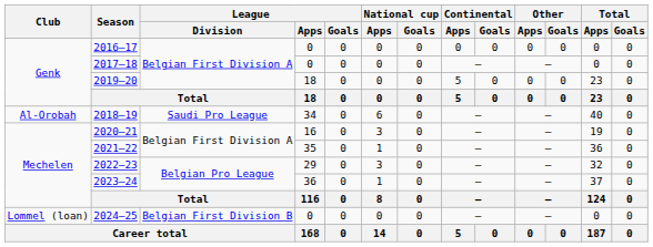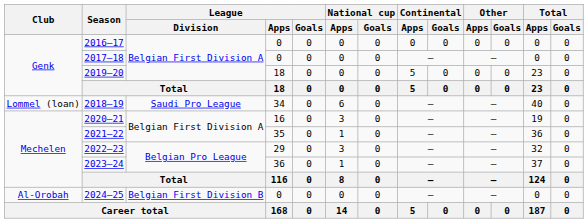2018–19 | Club: Al-Orobah -> Lommel (loan)
2024–25 | Club: Lommel (loan) -> Al-Orobah
